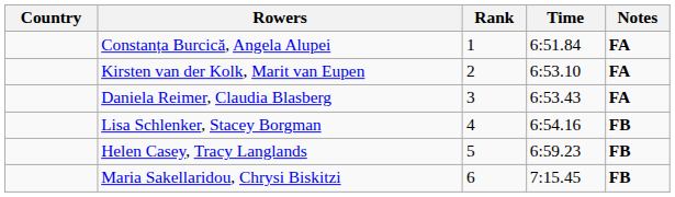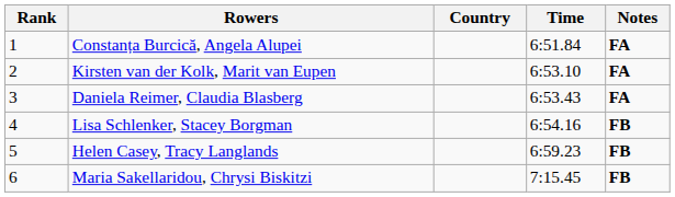columns swapped: Rank <-> Country
